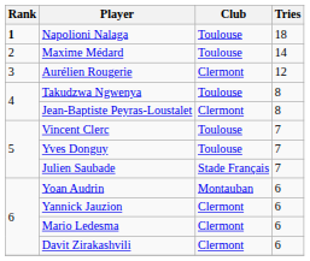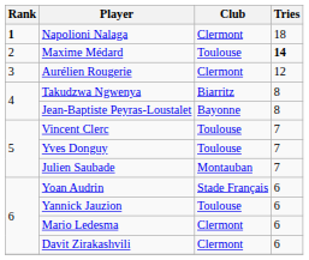Napolioni Nalaga | Club: Toulouse -> Clermont
Maxime Médard | Tries: normal -> bold
Takudzwa Ngwenya | Club: Toulouse -> Biarritz
Jean-Baptiste Peyras-Loustalet | Club: Clermont -> Bayonne
Julien Saubade | Club: Stade Français -> Montauban
Yoan Audrin | Club: Montauban -> Stade Français
Yannick Jauzion | Club: Clermont -> Toulouse
